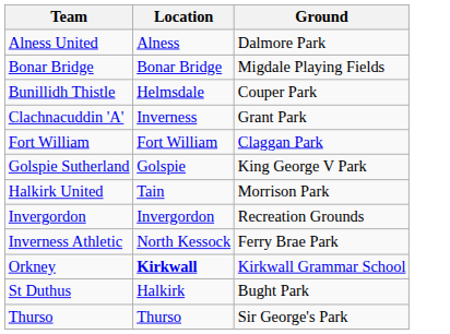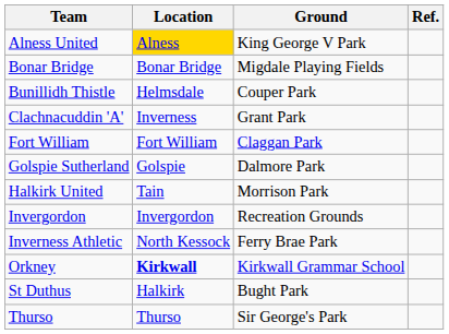+ column: Ref.
Alness United | Location: no background -> gold background
Alness United | Ground: Dalmore Park -> King George V Park
Golspie Sutherland | Ground: King George V Park -> Dalmore Park
